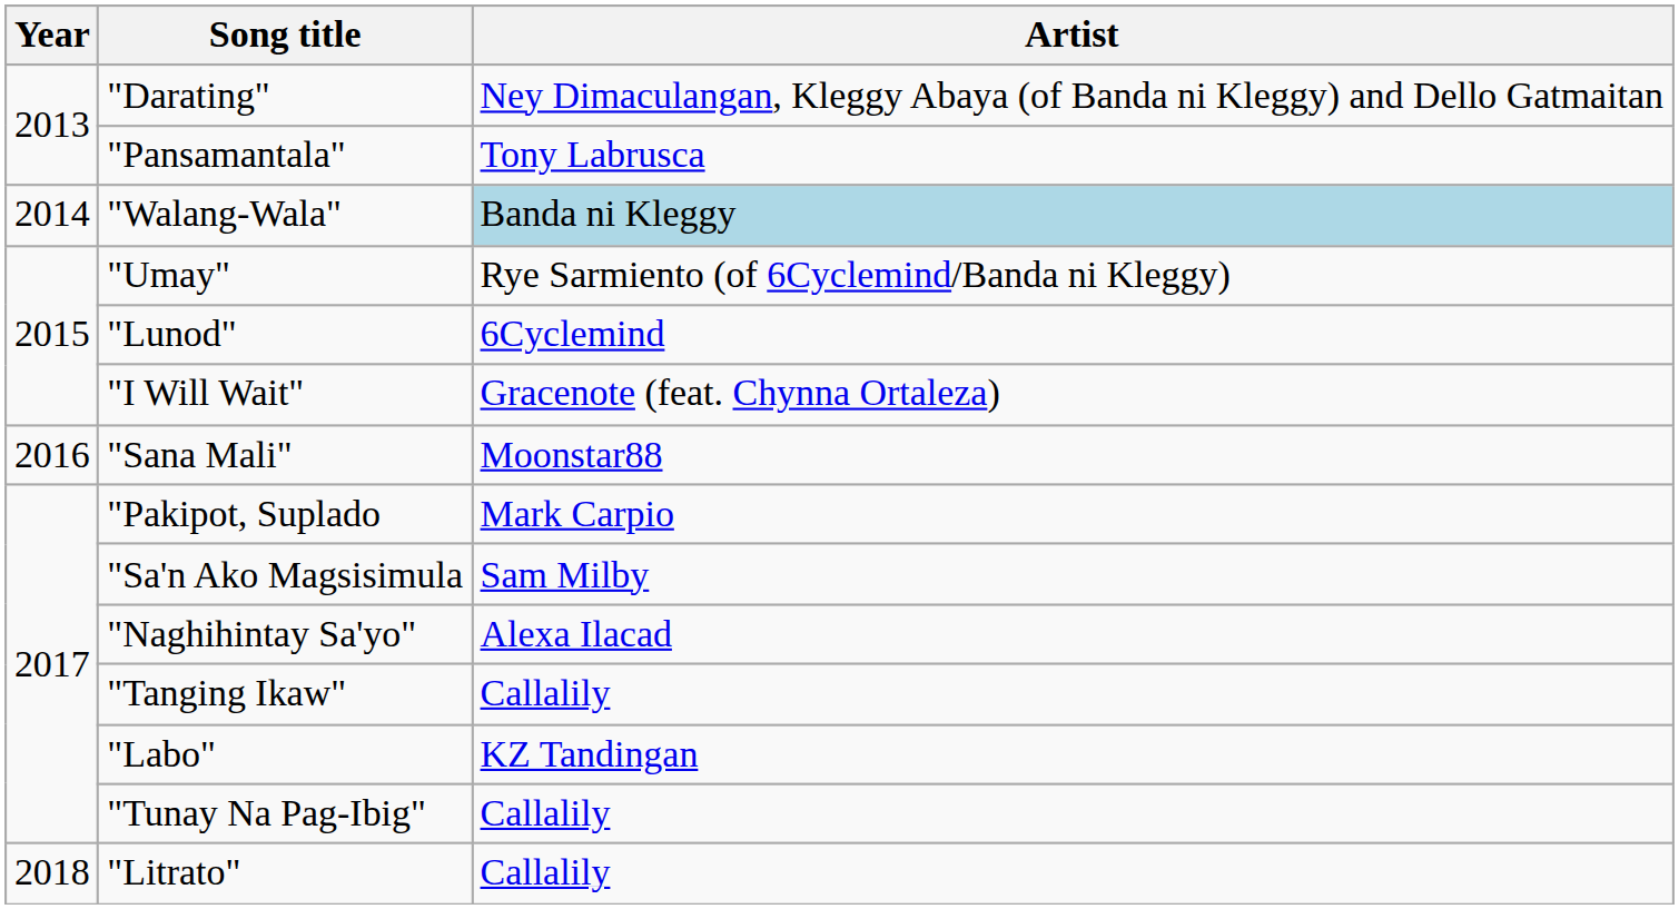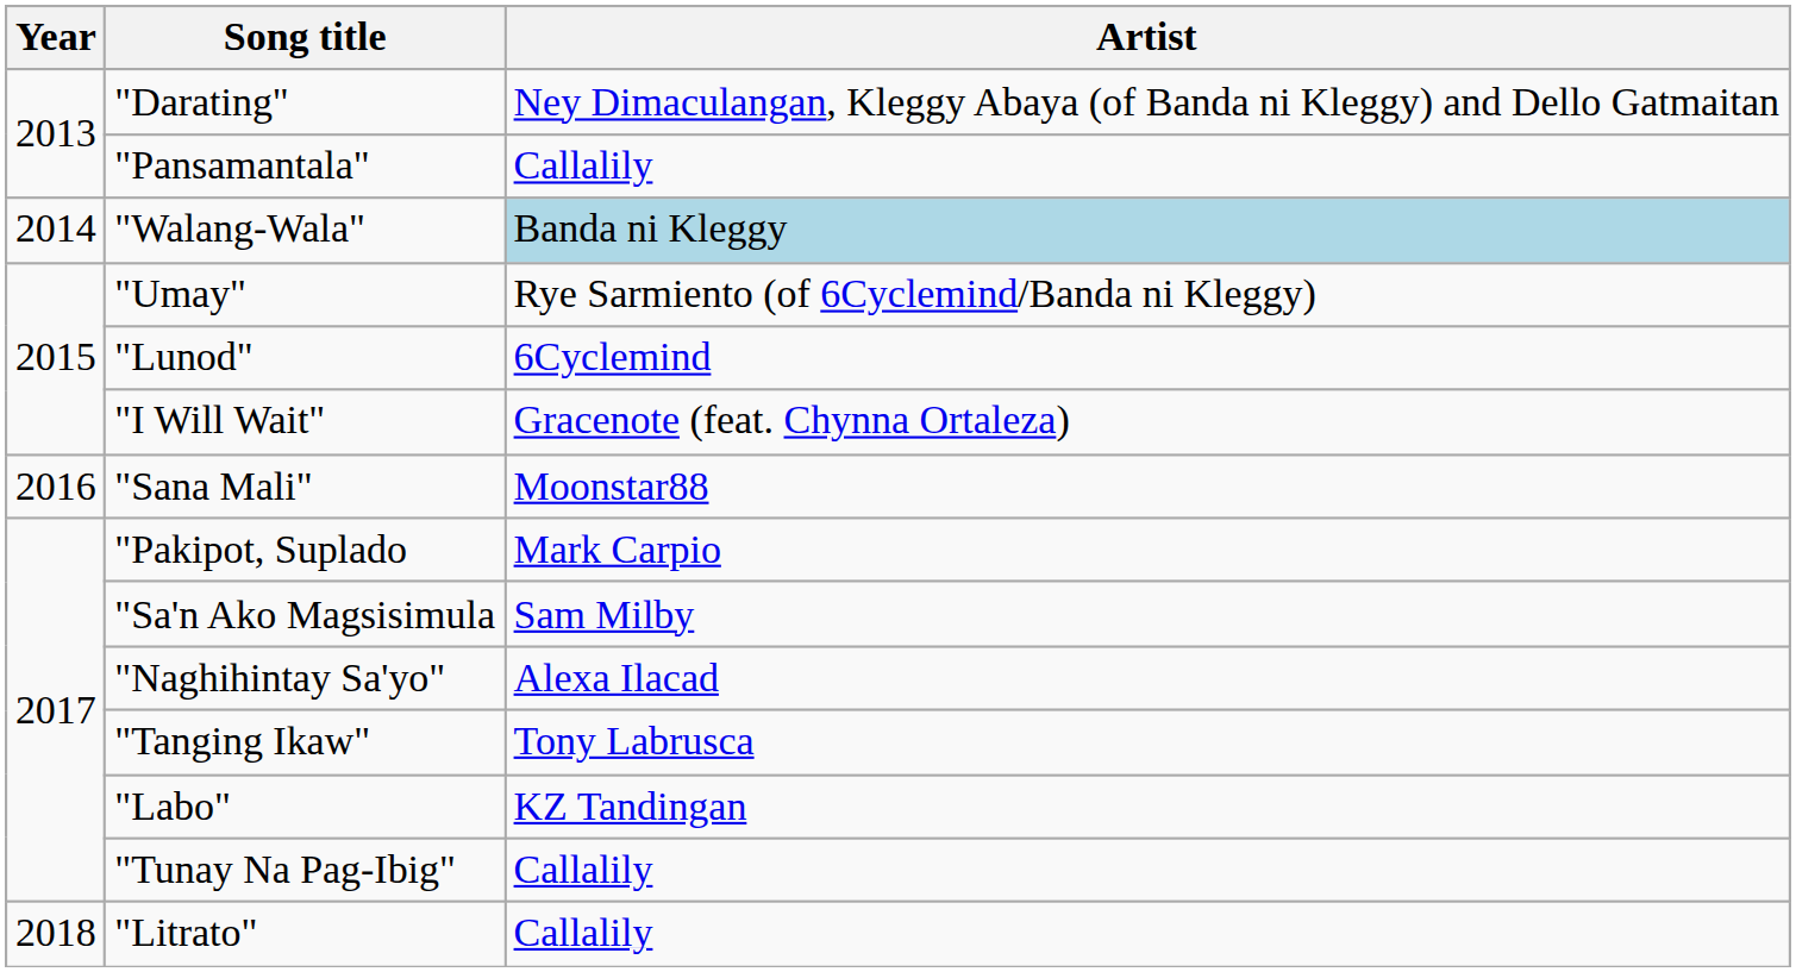"Pansamantala" | Artist: Tony Labrusca -> Callalily
"Tanging Ikaw" | Artist: Callalily -> Tony Labrusca
